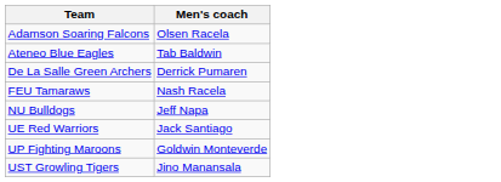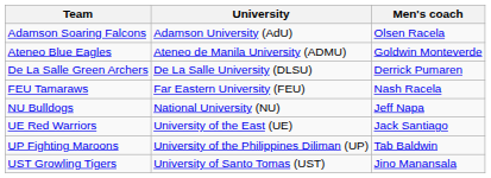+ column: University | Adamson University (AdU) | Ateneo de Manila University (ADMU) | De La Salle University (DLSU) | Far Eastern University (FEU) | National University (NU) | University of the East (UE) | University of the Philippines Diliman (UP) | University of Santo Tomas (UST)
Ateneo Blue Eagles | Men's coach: Tab Baldwin -> Goldwin Monteverde
UP Fighting Maroons | Men's coach: Goldwin Monteverde -> Tab Baldwin
